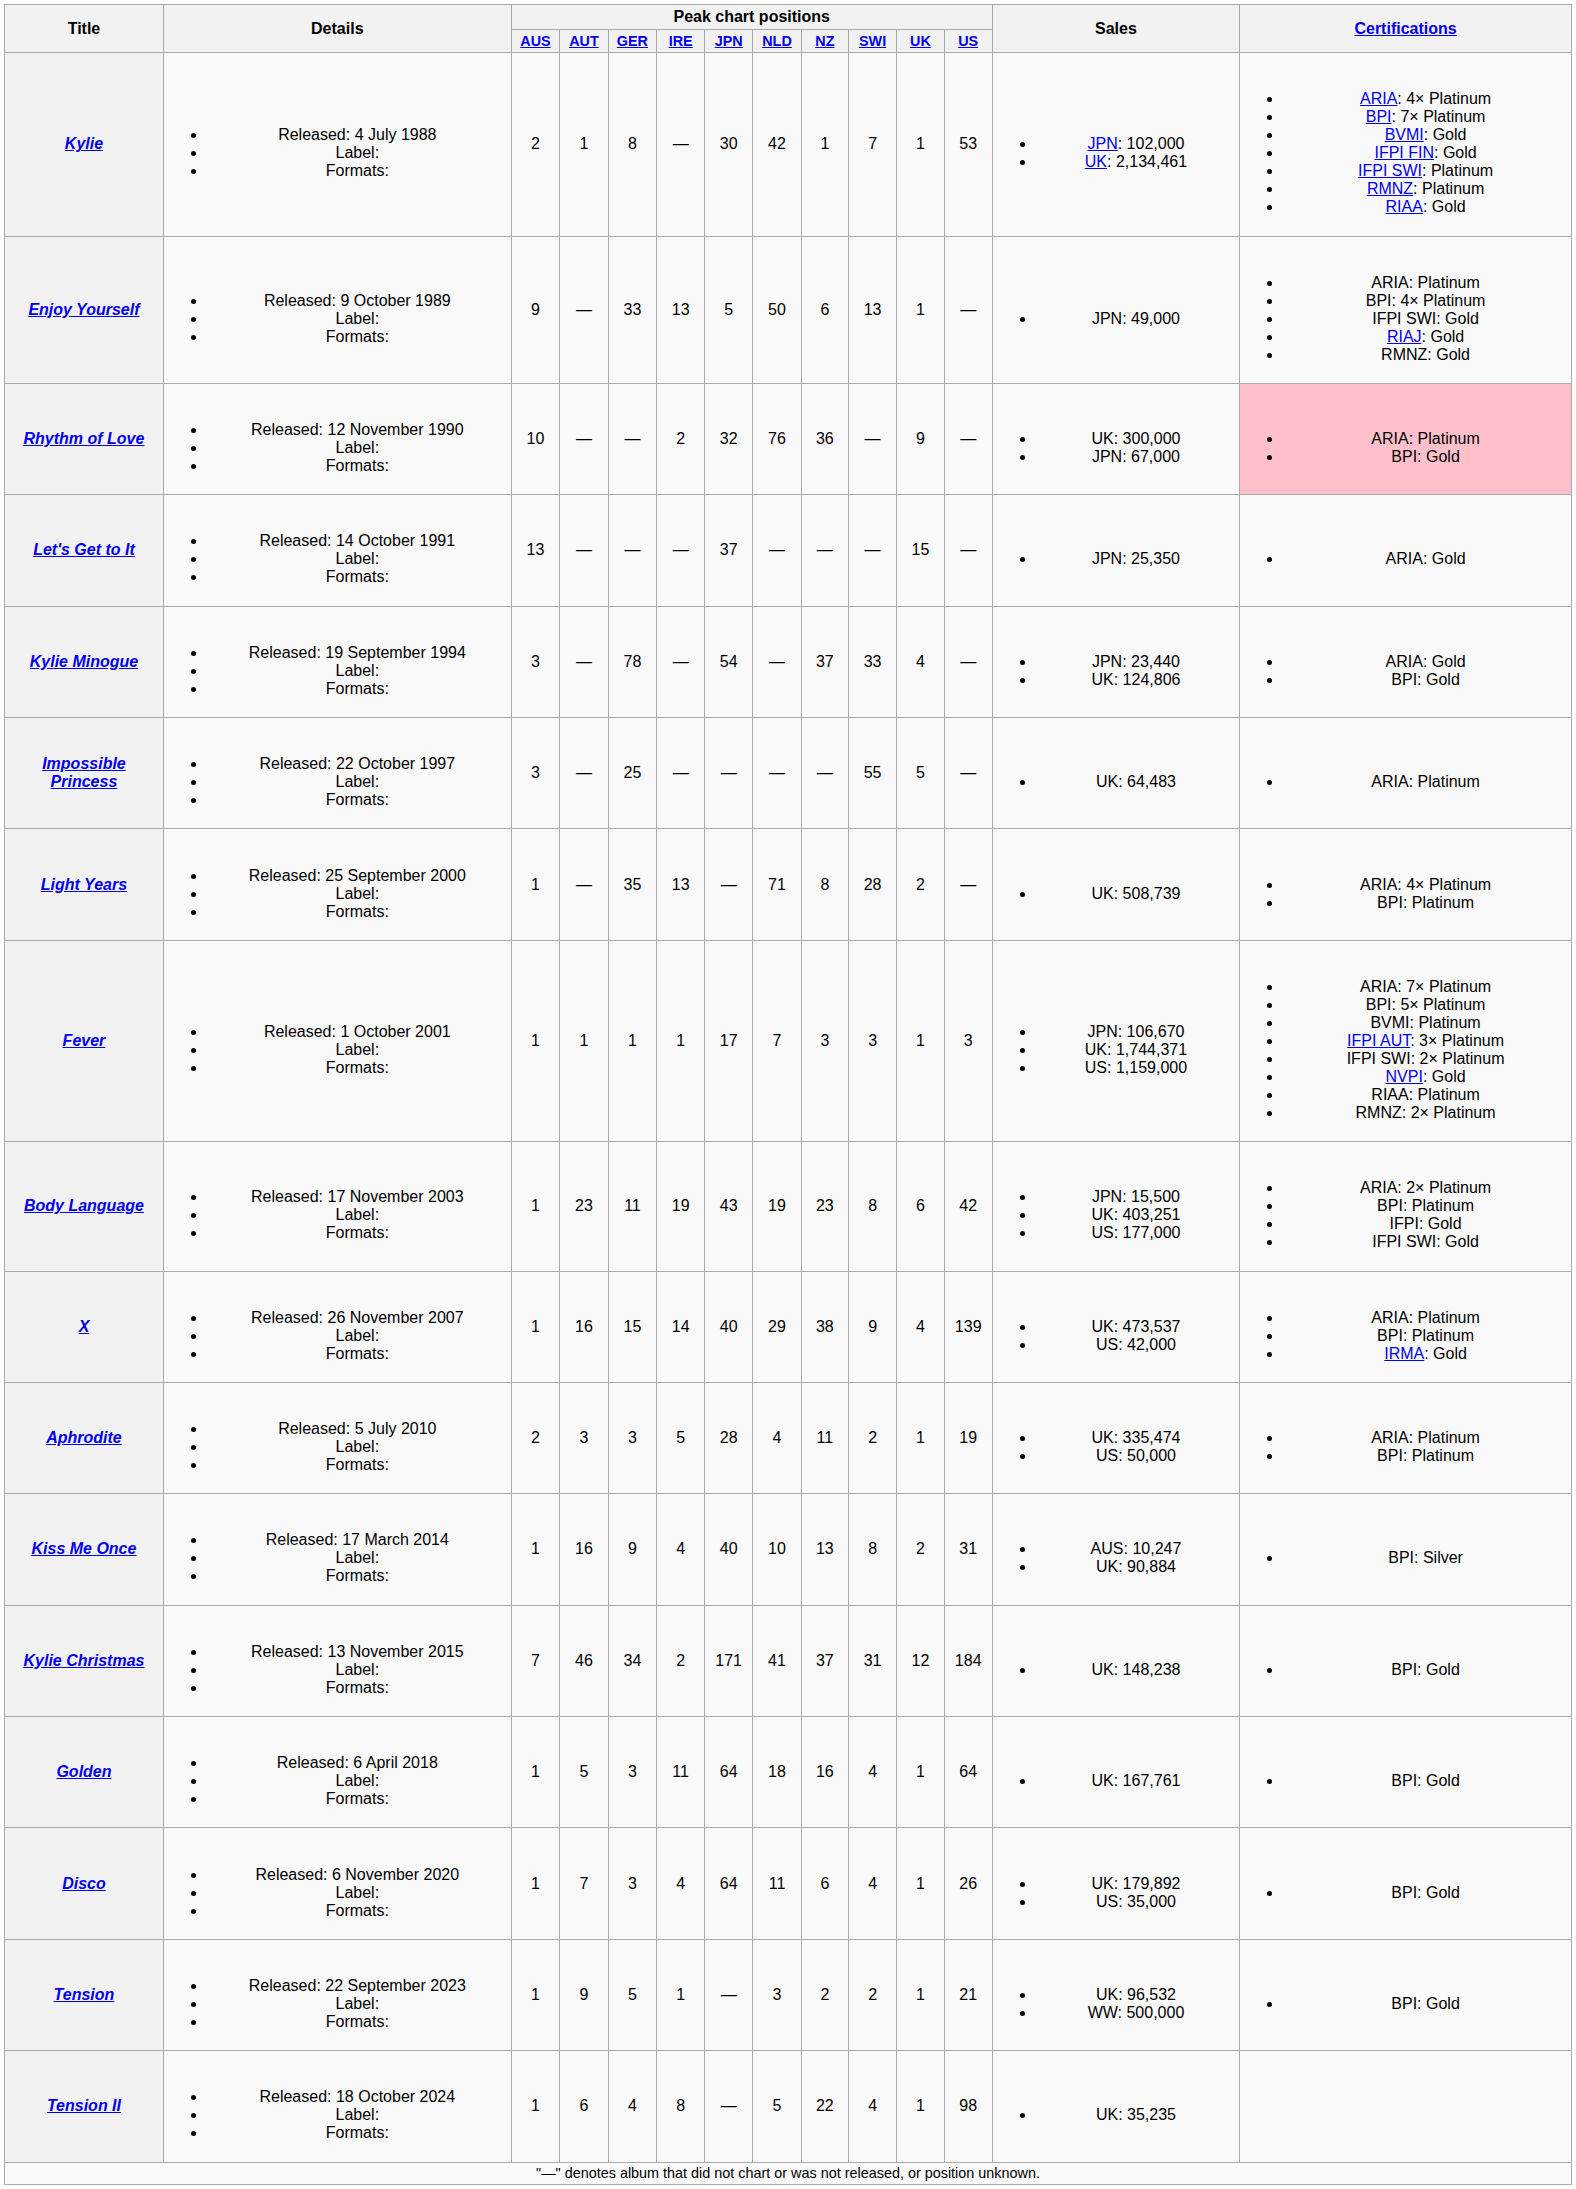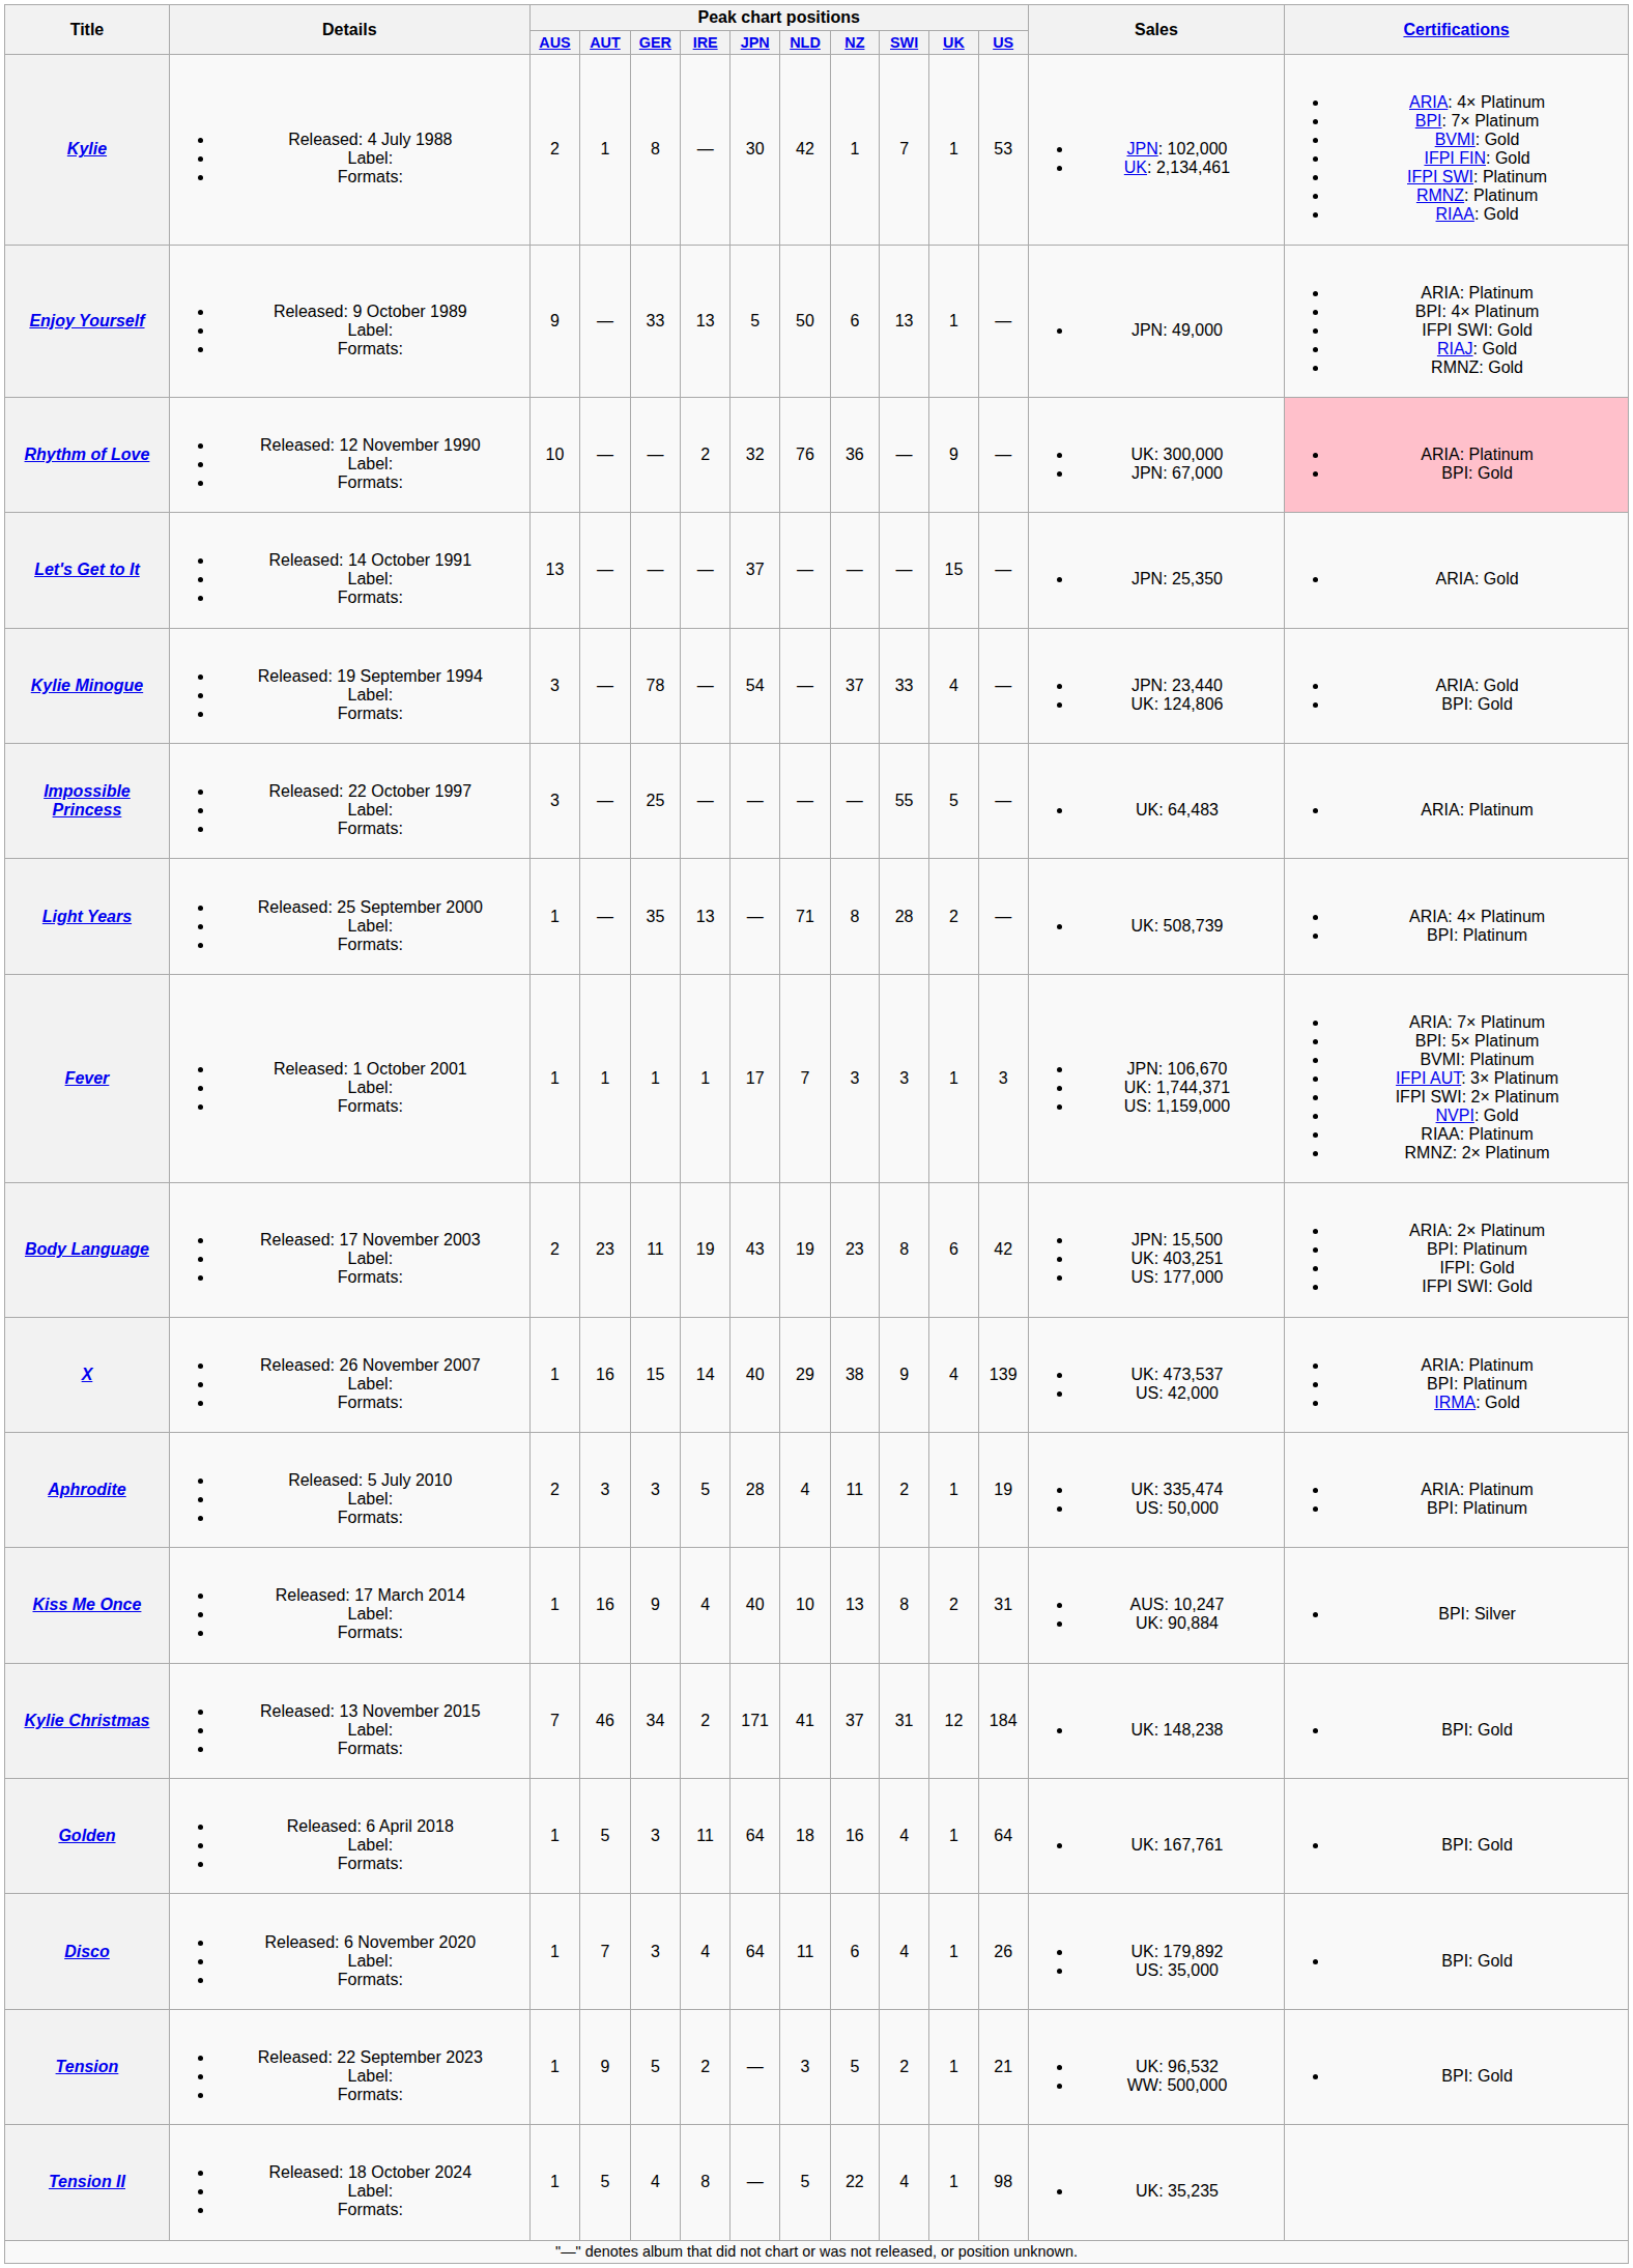Body Language | Peak chart positions / AUS: 1 -> 2
Tension | Peak chart positions / IRE: 1 -> 2
Tension | Peak chart positions / NZ: 2 -> 5
Tension II | Peak chart positions / AUT: 6 -> 5
